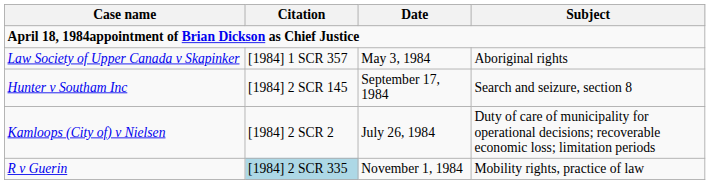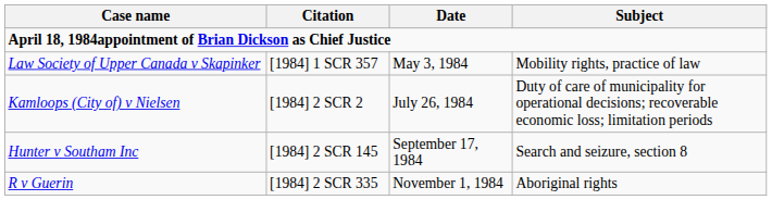Law Society of Upper Canada v Skapinker | Subject: Aboriginal rights -> Mobility rights, practice of law
rows swapped: Kamloops (City of) v Nielsen <-> Hunter v Southam Inc
R v Guerin | Citation: lightblue background -> no background
R v Guerin | Subject: Mobility rights, practice of law -> Aboriginal rights
